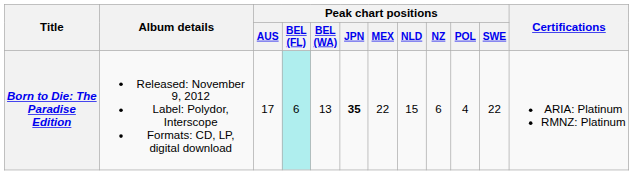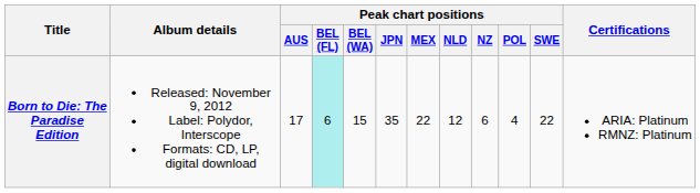Born to Die: The Paradise Edition | Peak chart positions / BEL (WA): 13 -> 15
Born to Die: The Paradise Edition | Peak chart positions / JPN: bold -> normal
Born to Die: The Paradise Edition | Peak chart positions / NLD: 15 -> 12
